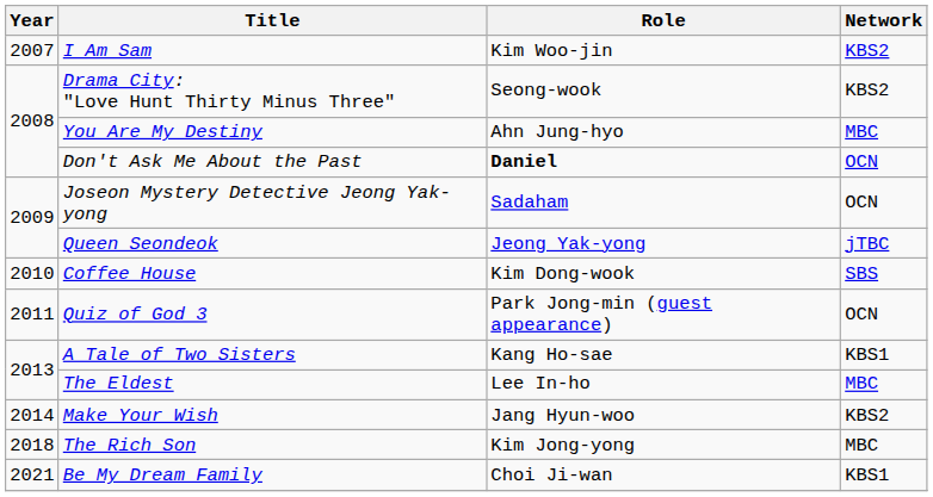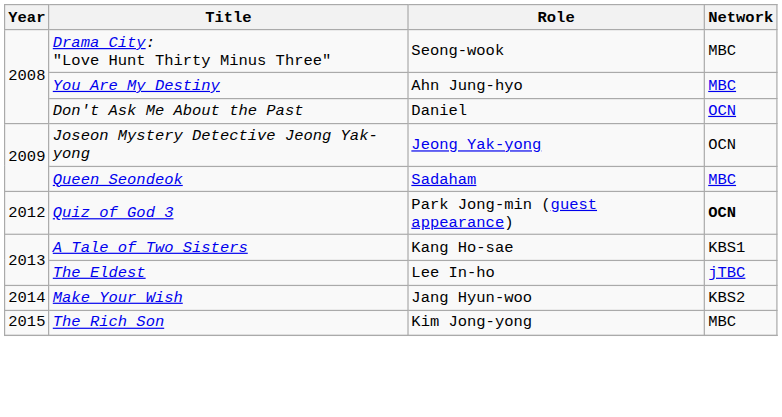- row: 2007 | I Am Sam | Kim Woo-jin | KBS2
Drama City: "Love Hunt Thirty Minus Three" | Network: KBS2 -> MBC
Don't Ask Me About the Past | Role: bold -> normal
Joseon Mystery Detective Jeong Yak-yong | Role: Sadaham -> Jeong Yak-yong
Queen Seondeok | Role: Jeong Yak-yong -> Sadaham
Queen Seondeok | Network: jTBC -> MBC
- row: 2010 | Coffee House | Kim Dong-wook | SBS
Quiz of God 3 | Year: 2011 -> 2012
Quiz of God 3 | Network: normal -> bold
The Eldest | Network: MBC -> jTBC
The Rich Son | Year: 2018 -> 2015
- row: 2021 | Be My Dream Family | Choi Ji-wan | KBS1
